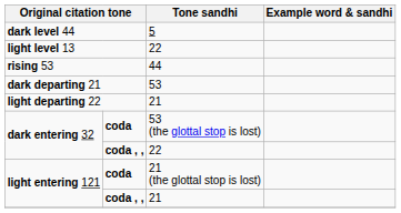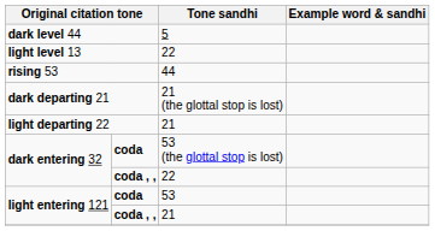dark departing 21 | Tone sandhi: 53 -> 21 (the glottal stop is lost)
light entering 121 / coda | Tone sandhi: 21 (the glottal stop is lost) -> 53
